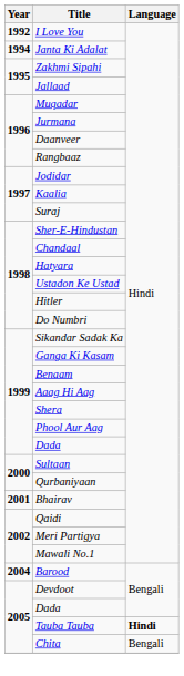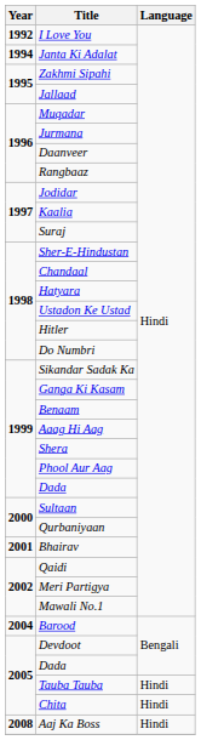Tauba Tauba | Language: bold -> normal
Chita | Language: Bengali -> Hindi
+ row: 2008 | Aaj Ka Boss | Hindi
